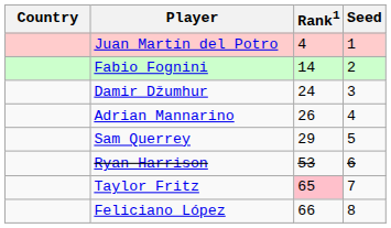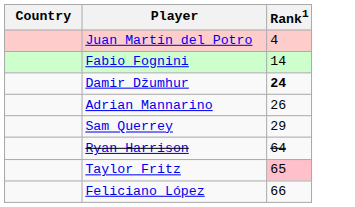- column: Seed | 1 | 2 | 3 | 4 | 5 | 6 | 7 | 8
Damir Džumhur | Rank1: normal -> bold
Ryan Harrison | Rank1: 53 -> 64
